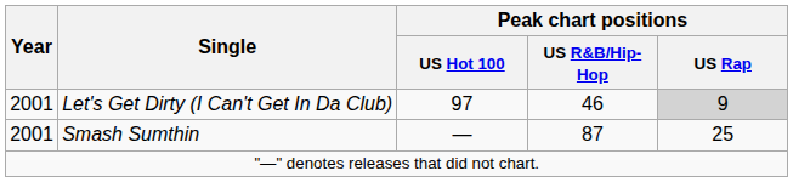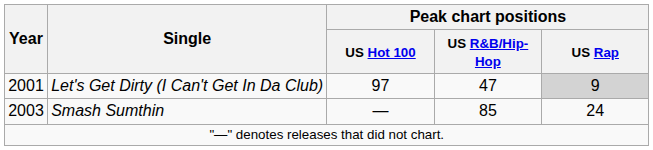Let's Get Dirty (I Can't Get In Da Club) | Peak chart positions / US R&B/Hip-Hop: 46 -> 47
Smash Sumthin | Year: 2001 -> 2003
Smash Sumthin | Peak chart positions / US R&B/Hip-Hop: 87 -> 85
Smash Sumthin | Peak chart positions / US Rap: 25 -> 24
